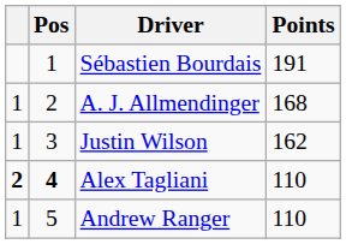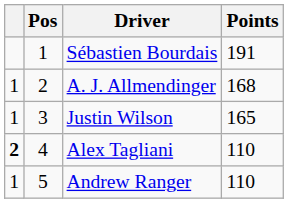Justin Wilson | Points: 162 -> 165
Alex Tagliani | Pos: bold -> normal
